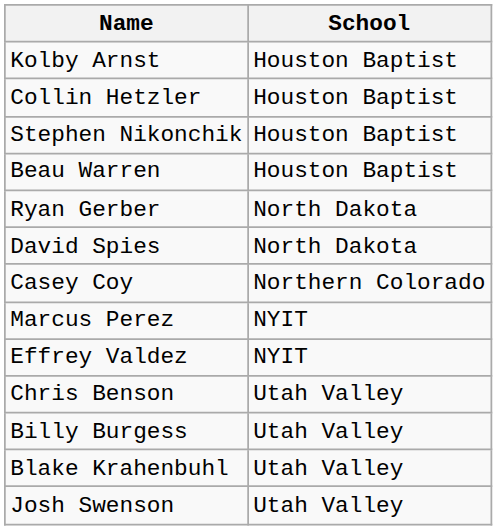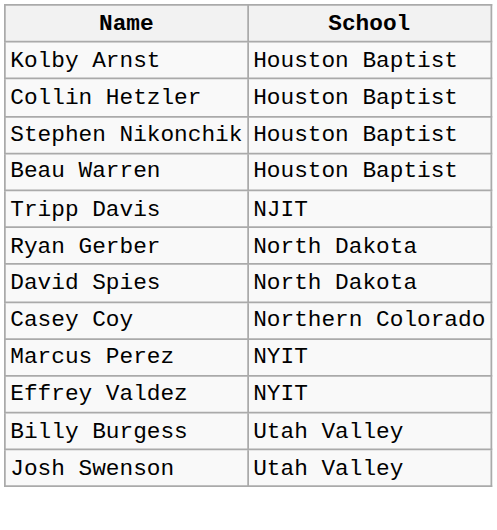+ row: Tripp Davis | NJIT
- row: Chris Benson | Utah Valley
- row: Blake Krahenbuhl | Utah Valley
